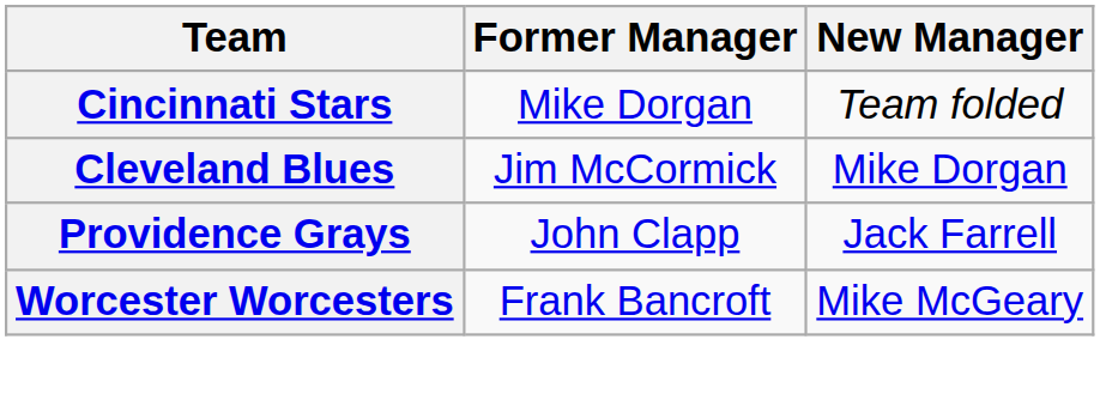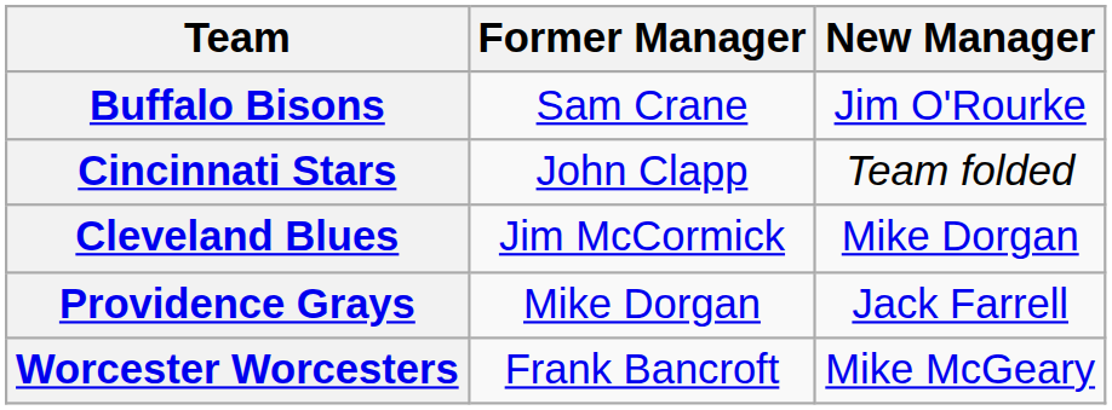+ row: Buffalo Bisons | Sam Crane | Jim O'Rourke
Cincinnati Stars | Former Manager: Mike Dorgan -> John Clapp
Providence Grays | Former Manager: John Clapp -> Mike Dorgan
